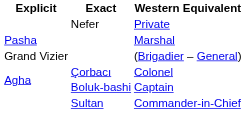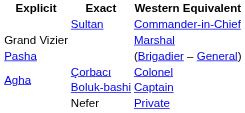rows swapped: Commander-in-Chief <-> Private
Marshal | Explicit: Pasha -> Grand Vizier
(Brigadier – General) | Explicit: Grand Vizier -> Pasha
